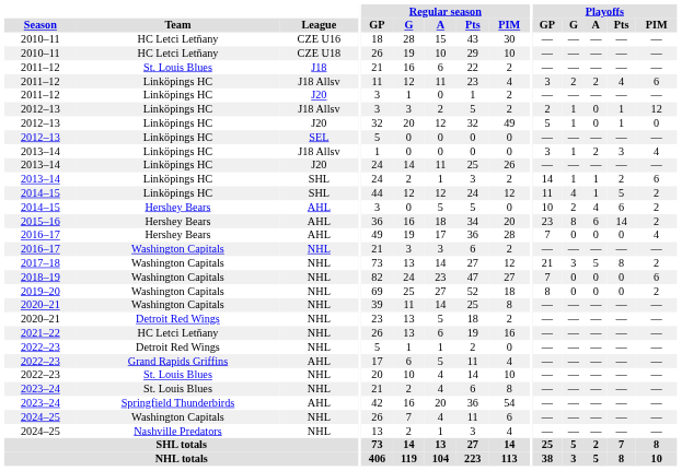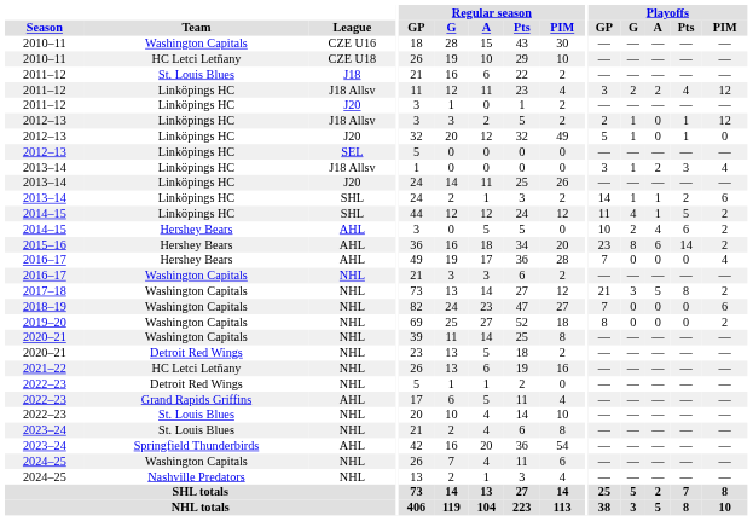2010–11 / CZE U16 | Team: HC Letci Letňany -> Washington Capitals
2011–12 / J18 Allsv | Playoffs / PIM: 6 -> 12
